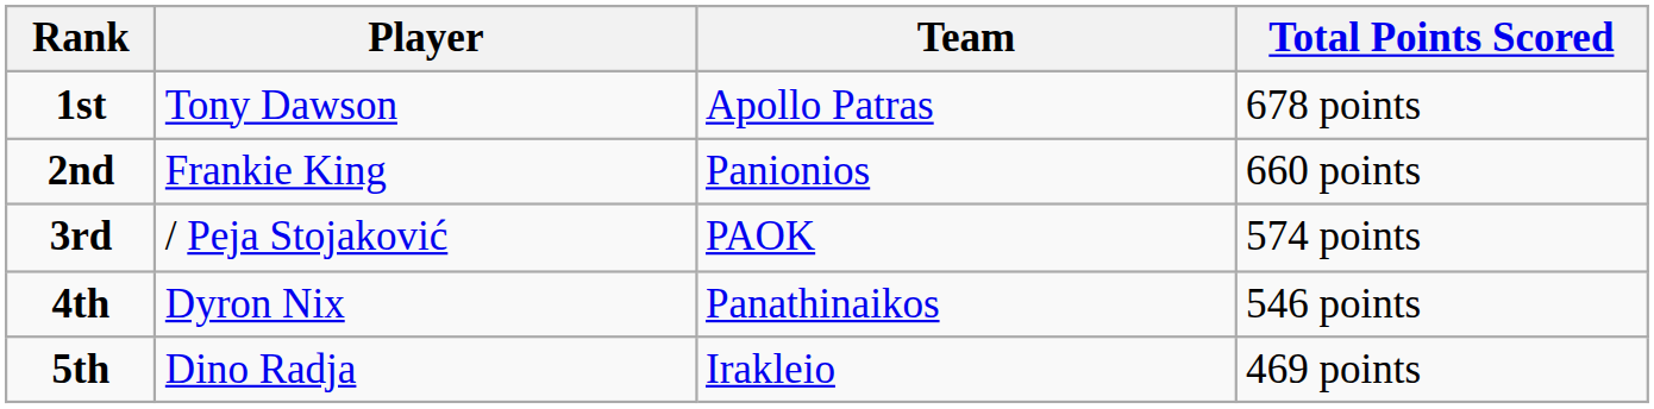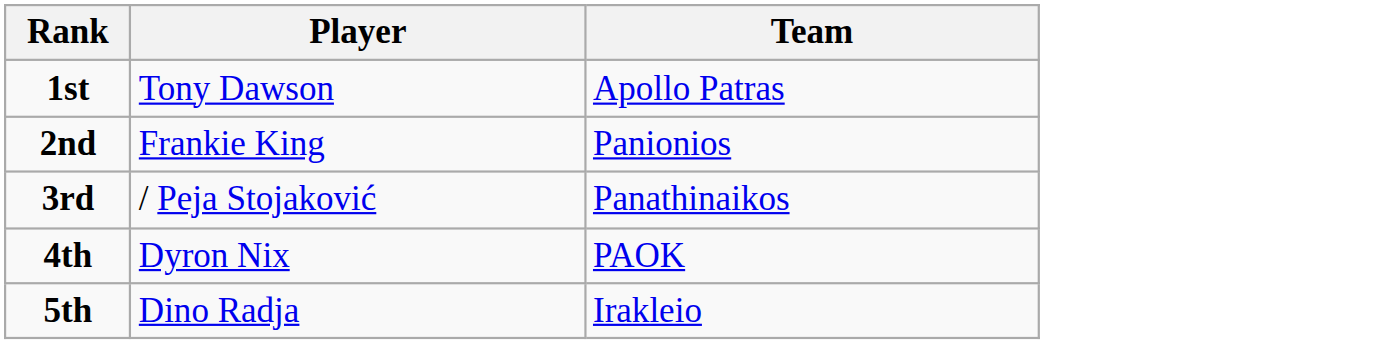- column: Total Points Scored | 678 points | 660 points | 574 points | 546 points | 469 points
3rd | Team: PAOK -> Panathinaikos
4th | Team: Panathinaikos -> PAOK
